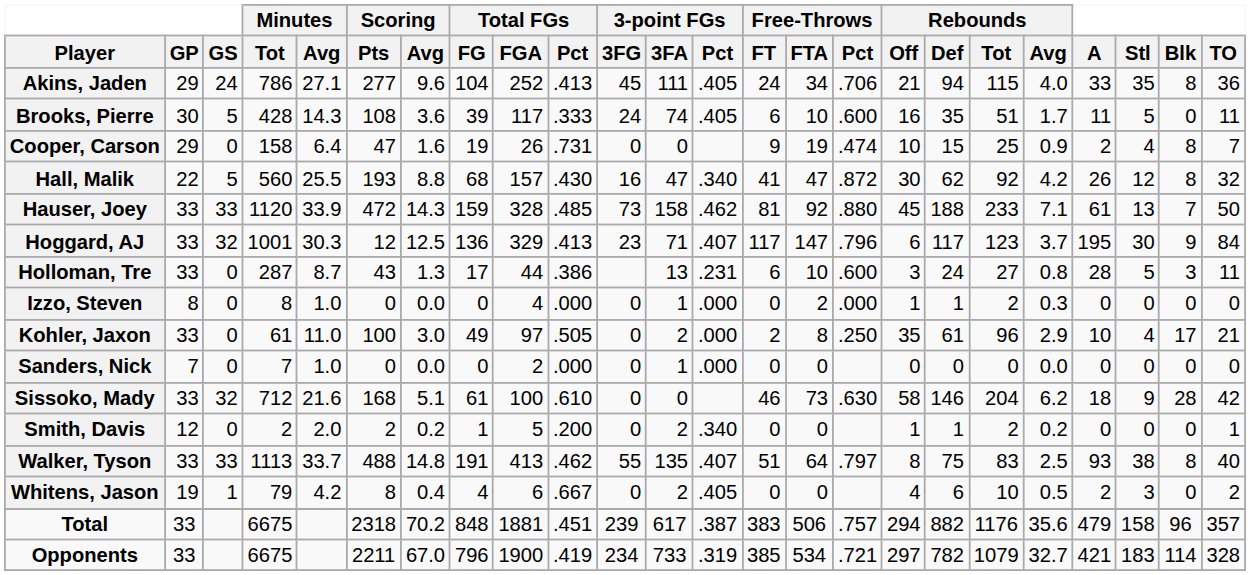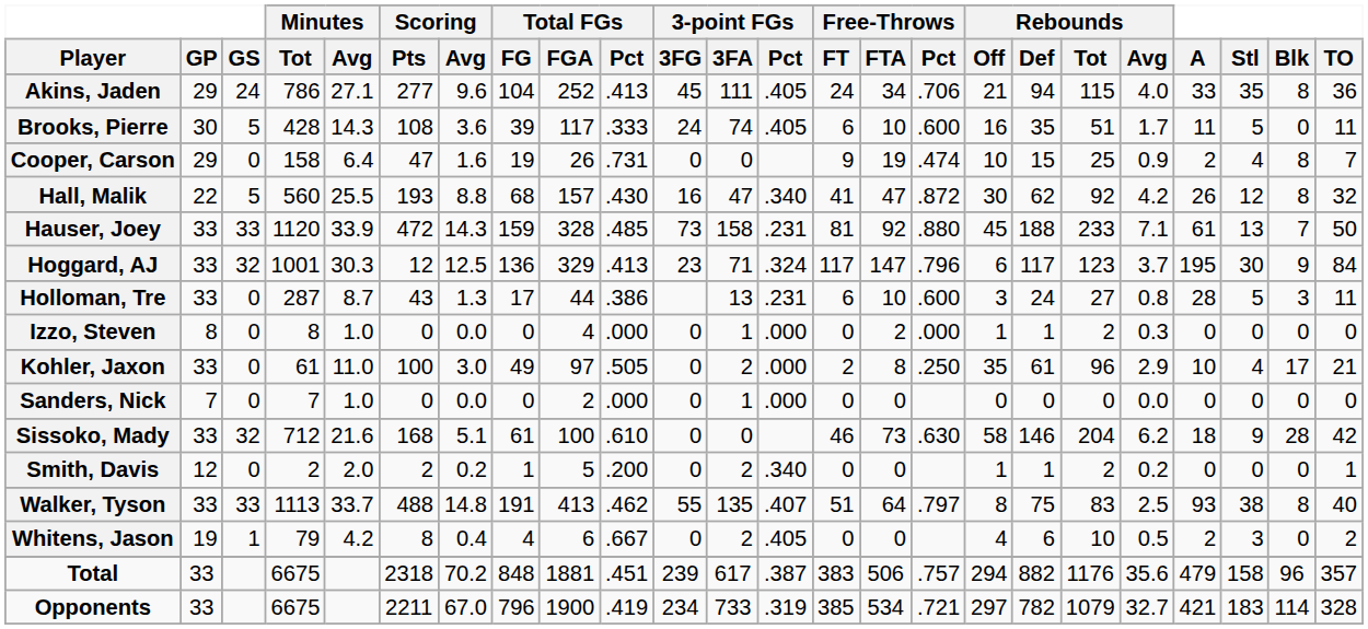Hauser, Joey | 3-point FGs / Pct: .462 -> .231
Hoggard, AJ | 3-point FGs / Pct: .407 -> .324
